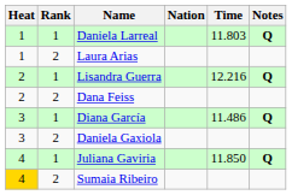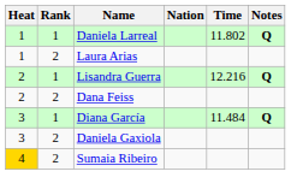Daniela Larreal | Time: 11.803 -> 11.802
Diana García | Time: 11.486 -> 11.484
- row: 4 | 1 | Juliana Gaviria | 11.850 | Q
